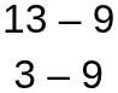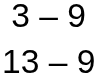rows swapped: 3 – 9 <-> 13 – 9
